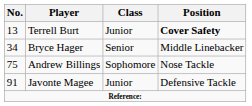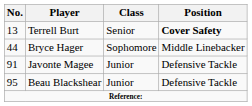Terrell Burt | Class: Junior -> Senior
Bryce Hager | No.: 34 -> 44
Bryce Hager | Class: Senior -> Sophomore
- row: 75 | Andrew Billings | Sophomore | Nose Tackle
+ row: 95 | Beau Blackshear | Junior | Defensive Tackle
